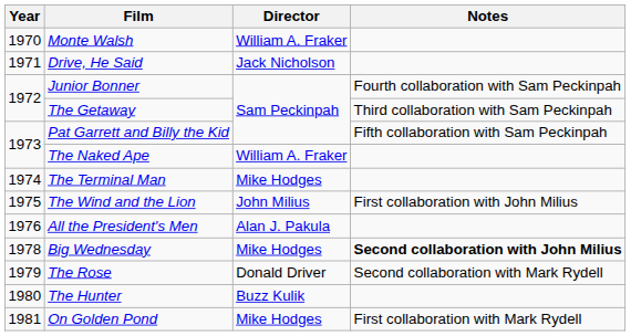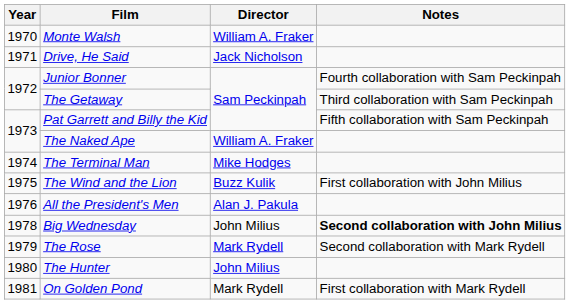The Wind and the Lion | Director: John Milius -> Buzz Kulik
Big Wednesday | Director: Mike Hodges -> John Milius
The Rose | Director: Donald Driver -> Mark Rydell
The Hunter | Director: Buzz Kulik -> John Milius
On Golden Pond | Director: Mike Hodges -> Mark Rydell
